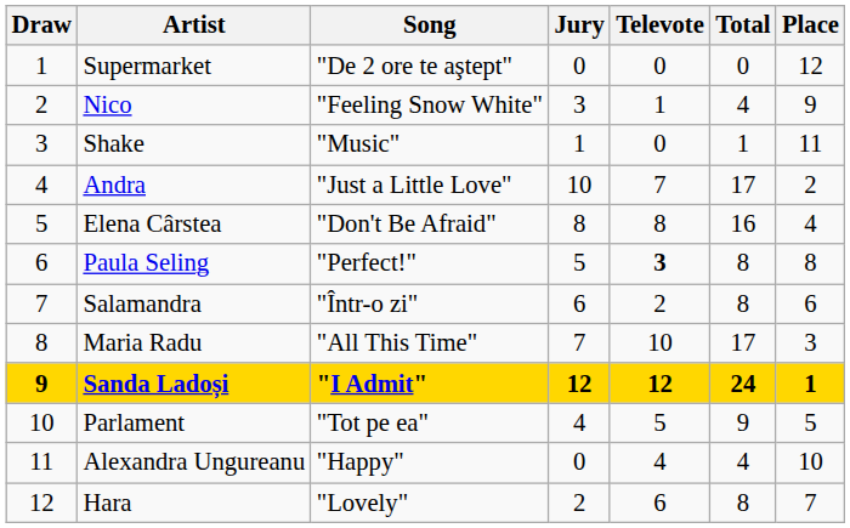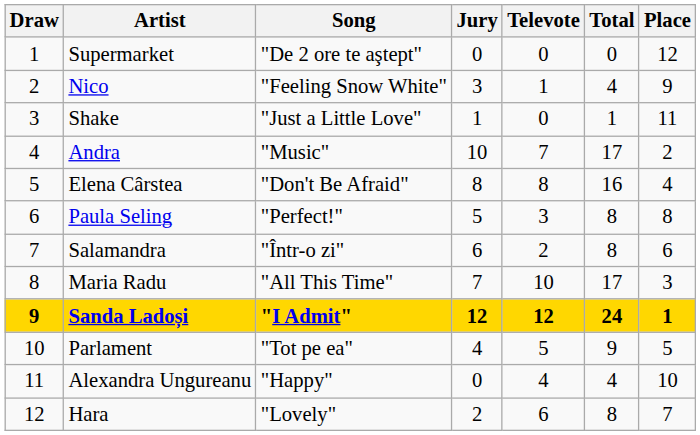Shake | Song: "Music" -> "Just a Little Love"
Andra | Song: "Just a Little Love" -> "Music"
Paula Seling | Televote: bold -> normal
